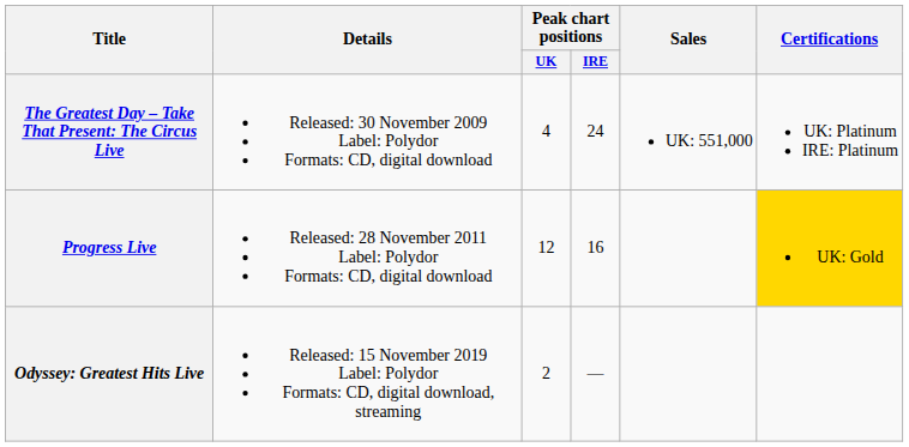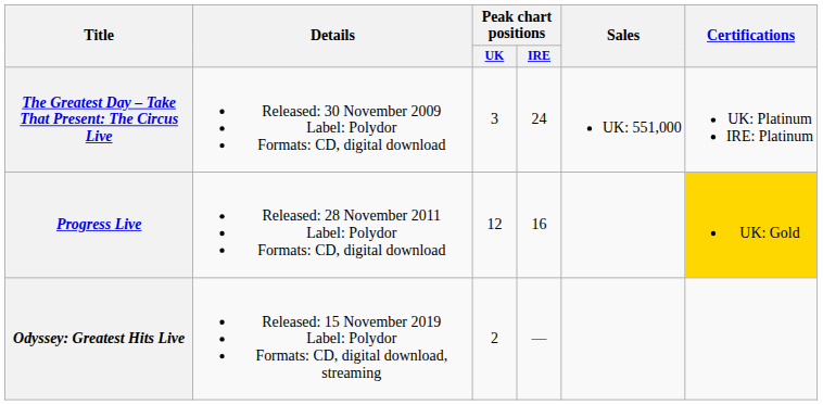The Greatest Day – Take That Present: The Circus Live | Peak chart positions / UK: 4 -> 3
